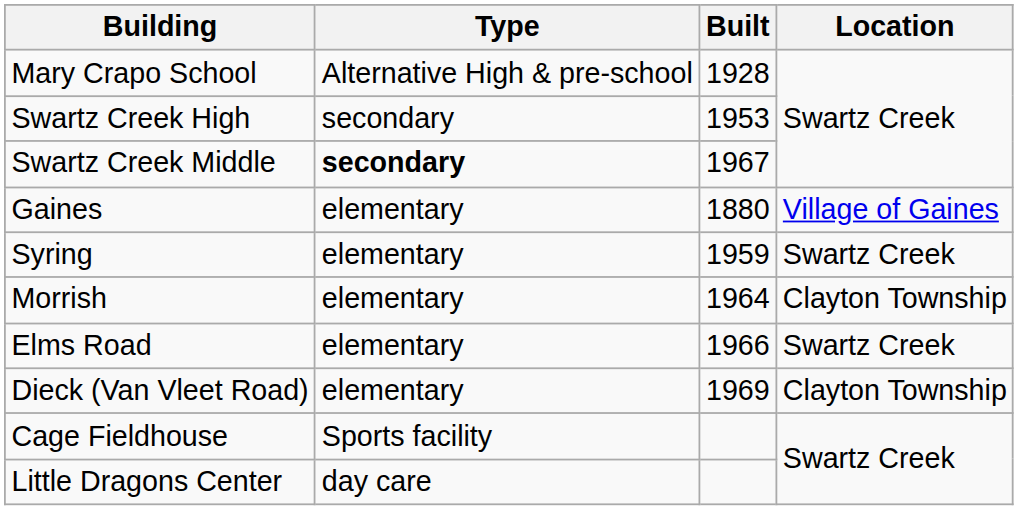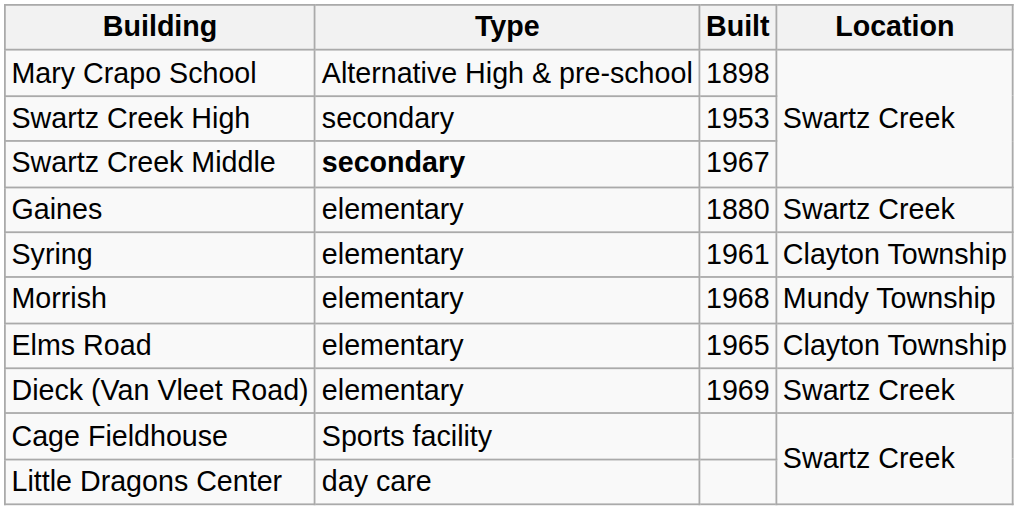Mary Crapo School | Built: 1928 -> 1898
Gaines | Location: Village of Gaines -> Swartz Creek
Syring | Built: 1959 -> 1961
Syring | Location: Swartz Creek -> Clayton Township
Morrish | Built: 1964 -> 1968
Morrish | Location: Clayton Township -> Mundy Township
Elms Road | Built: 1966 -> 1965
Elms Road | Location: Swartz Creek -> Clayton Township
Dieck (Van Vleet Road) | Location: Clayton Township -> Swartz Creek
